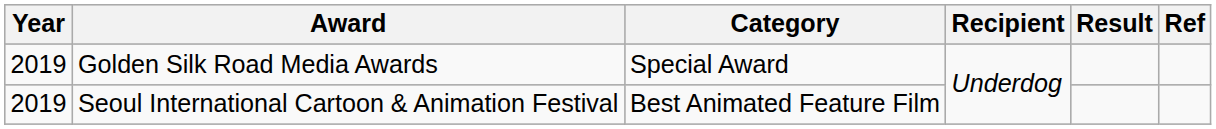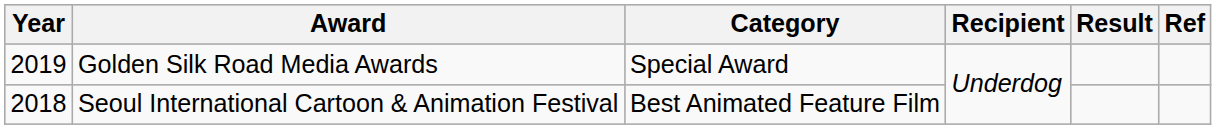Seoul International Cartoon & Animation Festival | Year: 2019 -> 2018
